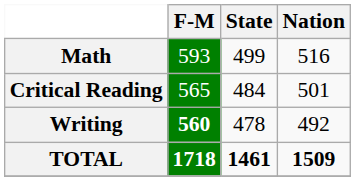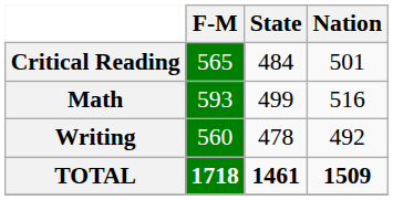rows swapped: Critical Reading <-> Math
Writing | F-M: bold -> normal
